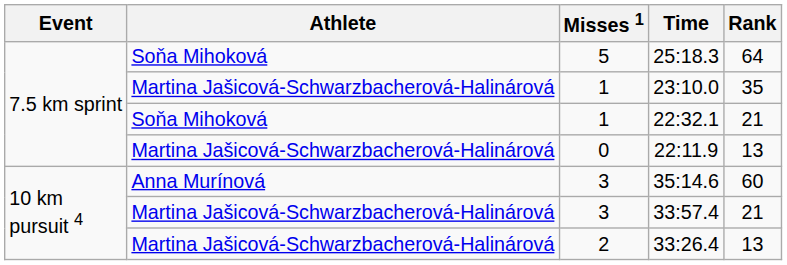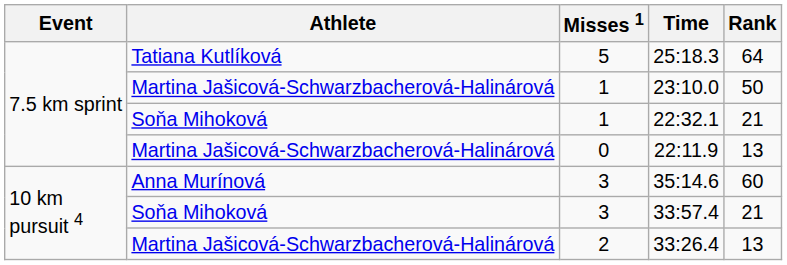25:18.3 | Athlete: Soňa Mihoková -> Tatiana Kutlíková
23:10.0 | Rank: 35 -> 50
33:57.4 | Athlete: Martina Jašicová-Schwarzbacherová-Halinárová -> Soňa Mihoková
